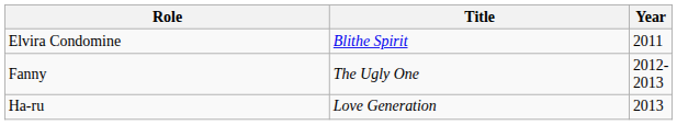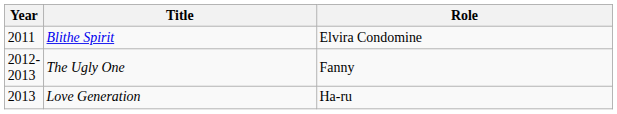columns swapped: Year <-> Role
